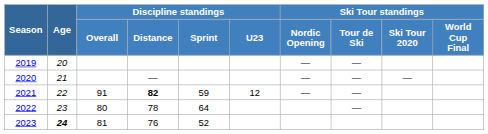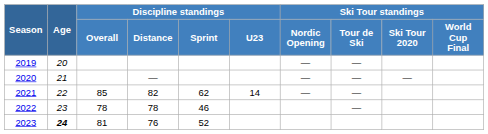2021 | Discipline standings / Overall: 91 -> 85
2021 | Discipline standings / Distance: bold -> normal
2021 | Discipline standings / Sprint: 59 -> 62
2021 | Discipline standings / U23: 12 -> 14
2022 | Discipline standings / Overall: 80 -> 78
2022 | Discipline standings / Sprint: 64 -> 46
